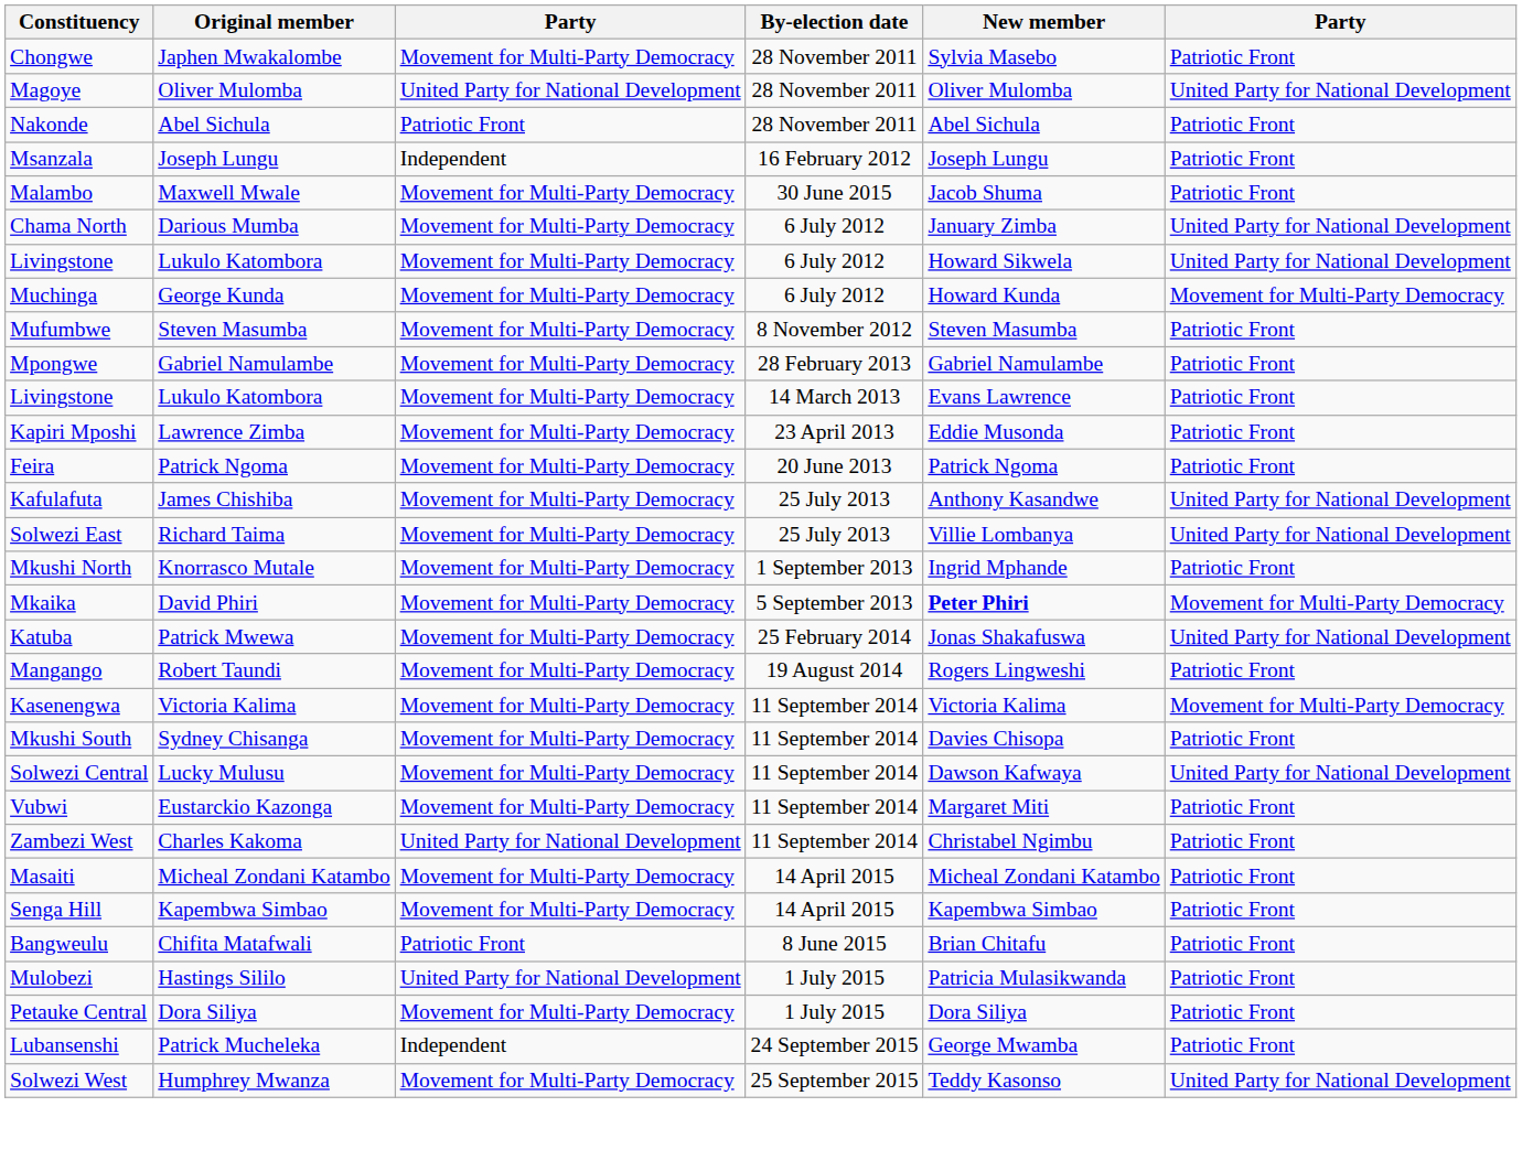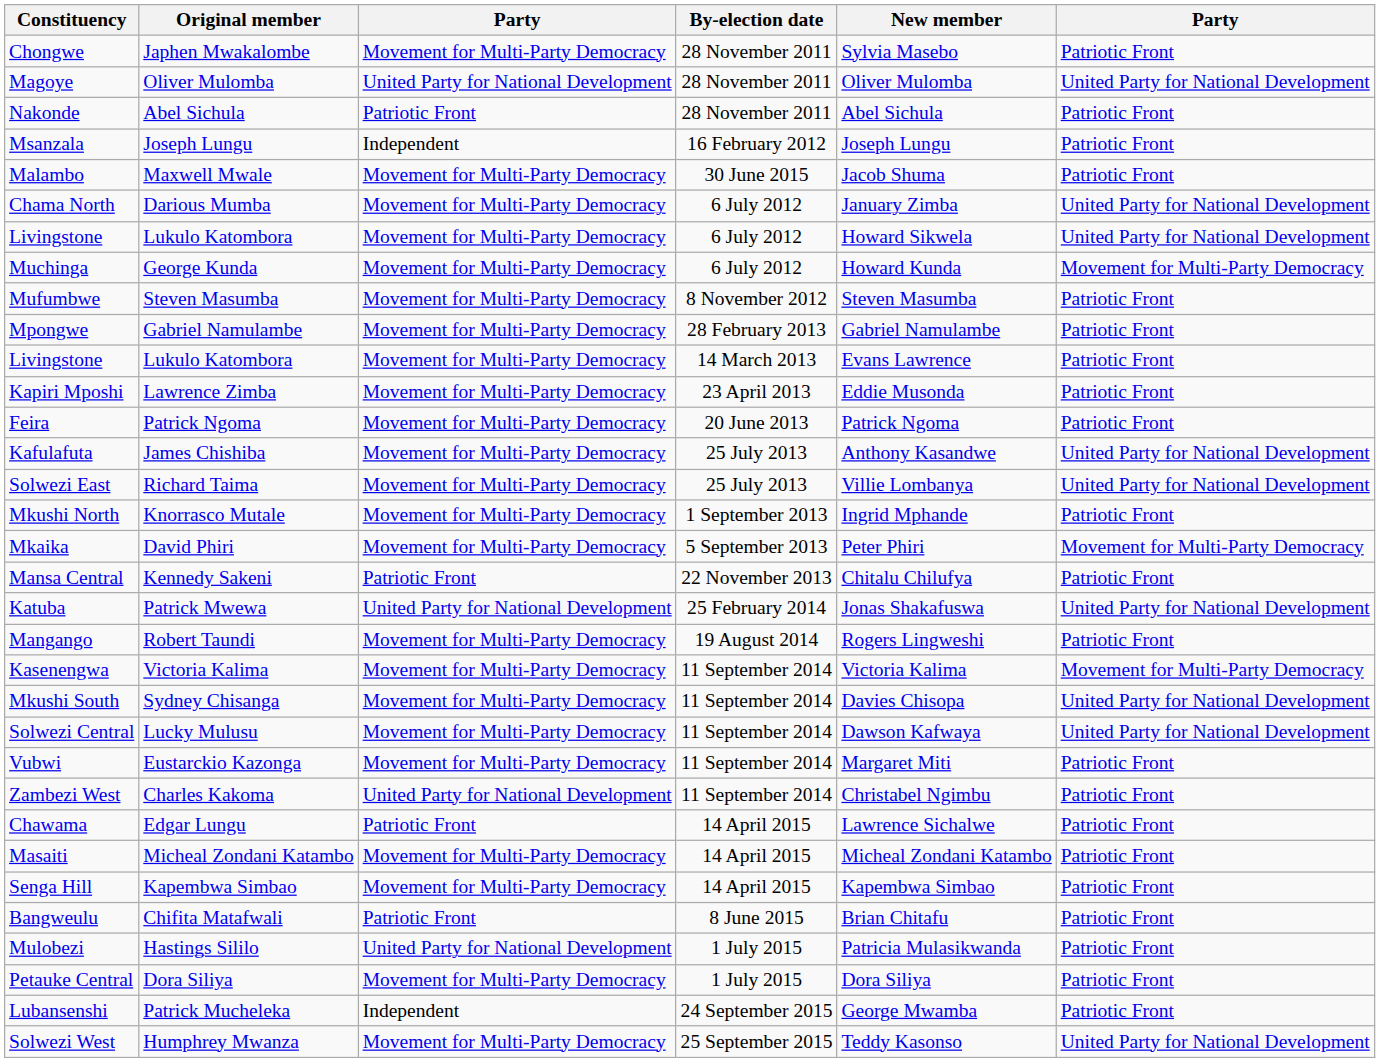Mkaika | New member: bold -> normal
+ row: Mansa Central | Kennedy Sakeni | Patriotic Front | 22 November 2013 | Chitalu Chilufya | Patriotic Front
Katuba | column 3: Movement for Multi-Party Democracy -> United Party for National Development
Mkushi South | column 6: Patriotic Front -> United Party for National Development
+ row: Chawama | Edgar Lungu | Patriotic Front | 14 April 2015 | Lawrence Sichalwe | Patriotic Front
